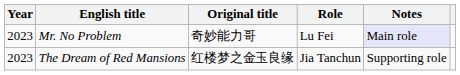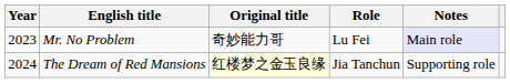The Dream of Red Mansions | Year: 2023 -> 2024
The Dream of Red Mansions | Original title: no background -> lightyellow background
